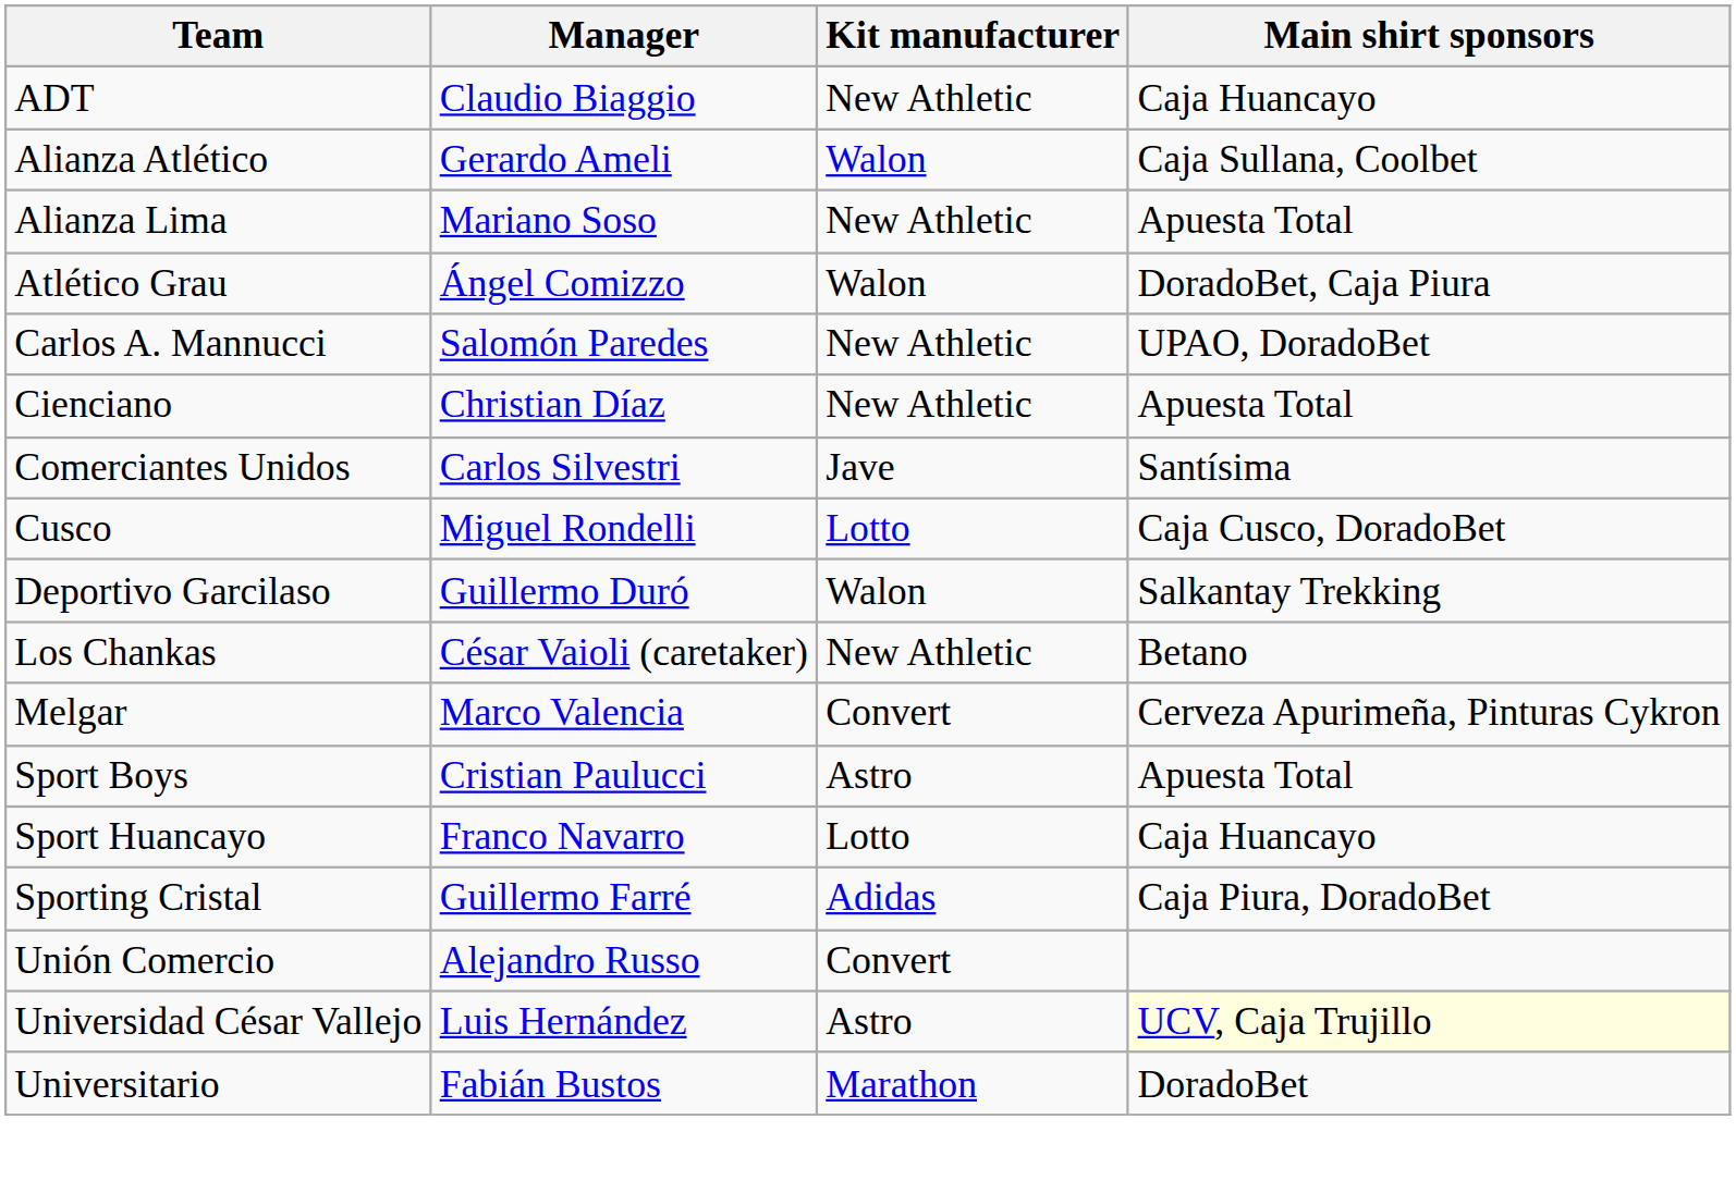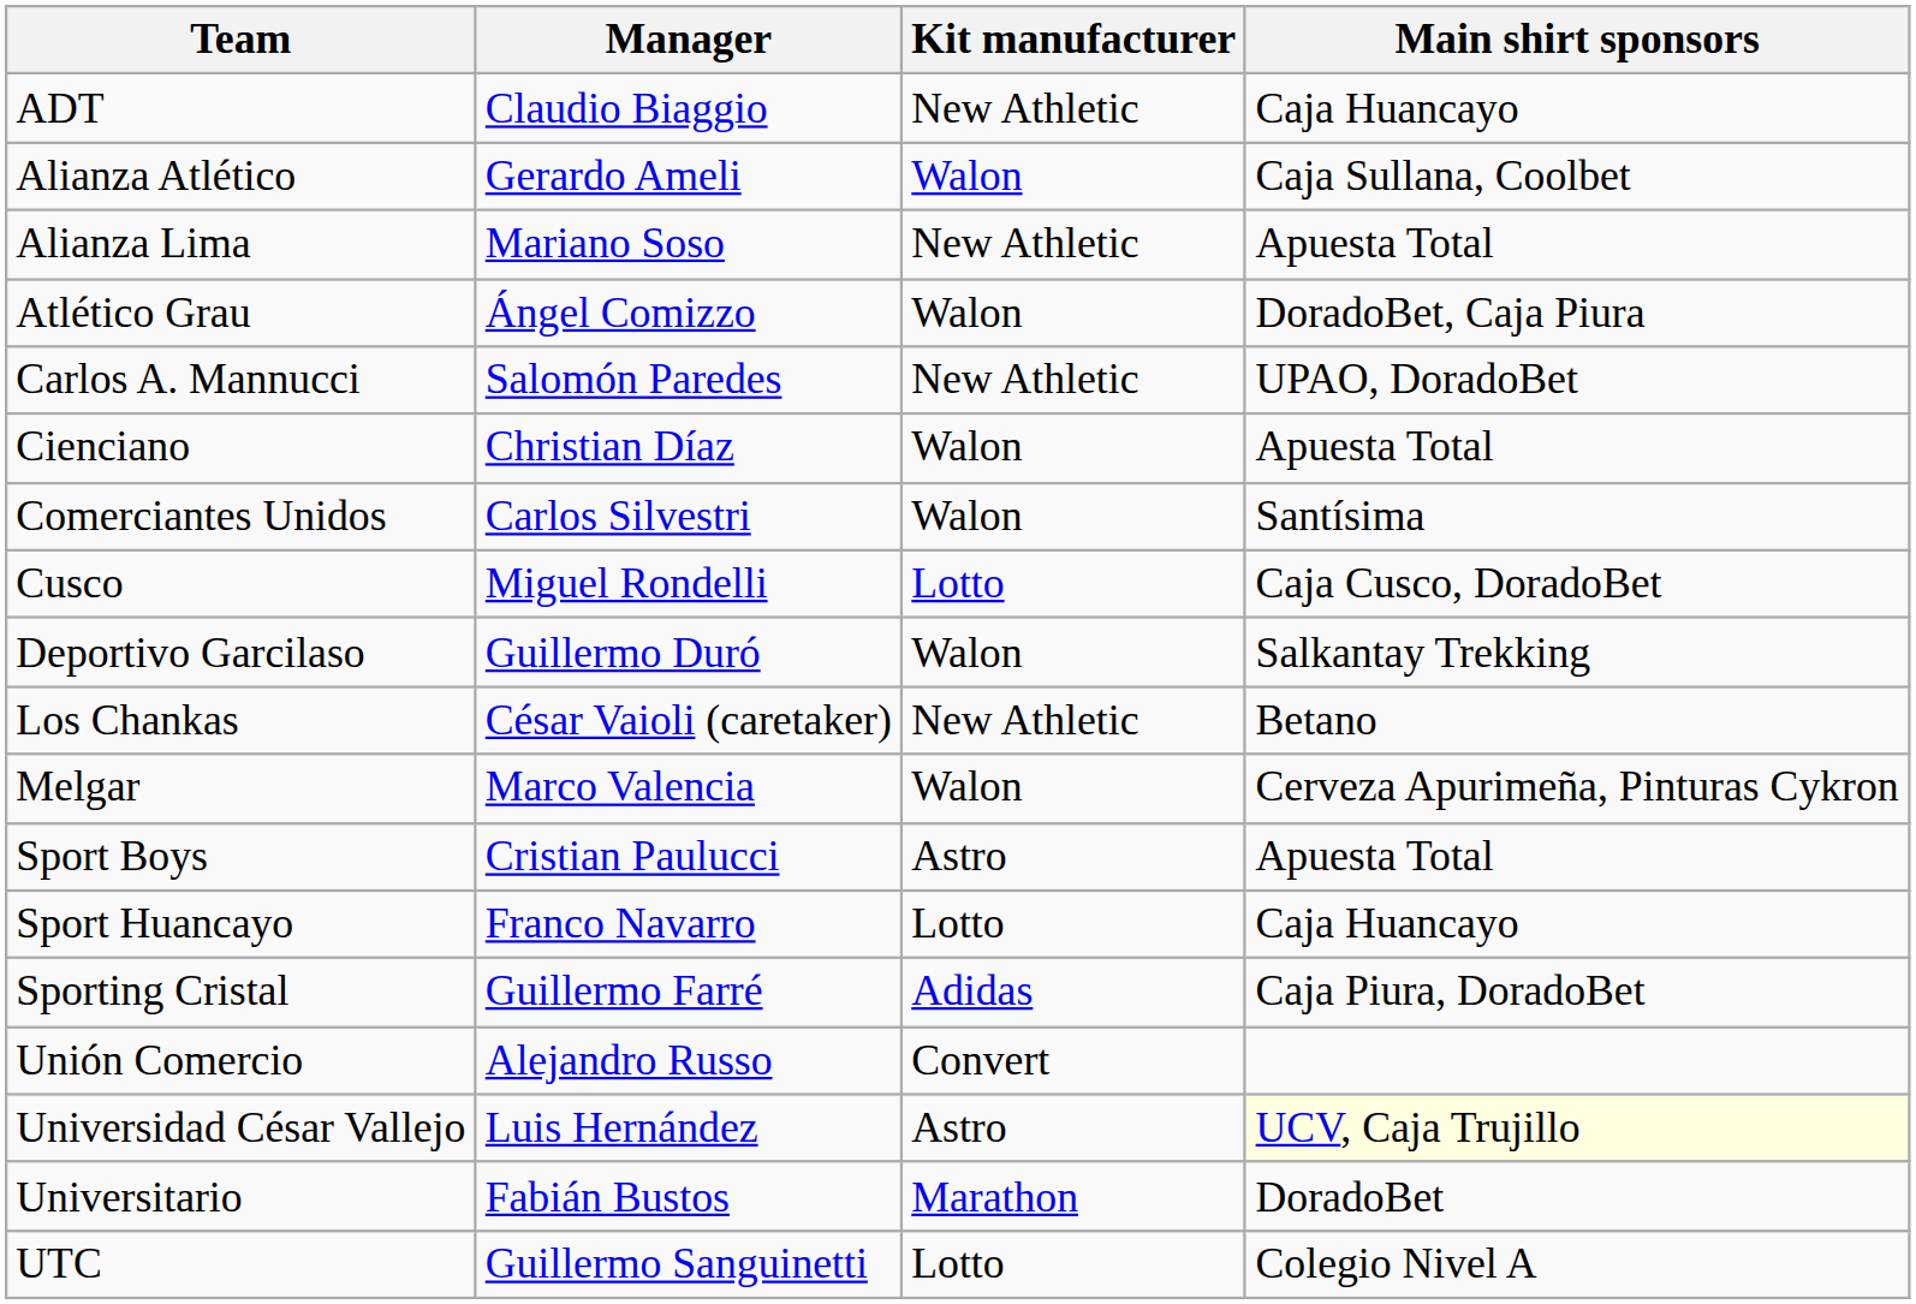Cienciano | Kit manufacturer: New Athletic -> Walon
Comerciantes Unidos | Kit manufacturer: Jave -> Walon
Melgar | Kit manufacturer: Convert -> Walon
+ row: UTC | Guillermo Sanguinetti | Lotto | Colegio Nivel A
